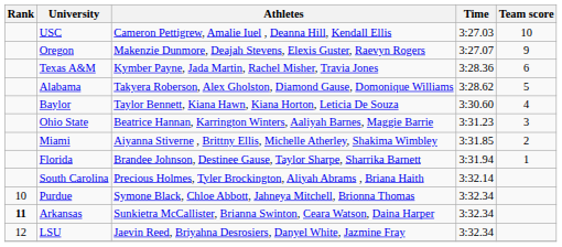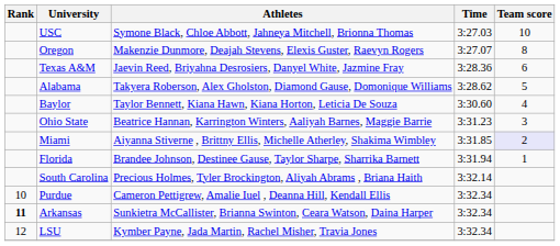USC | Athletes: Cameron Pettigrew, Amalie Iuel , Deanna Hill, Kendall Ellis -> Symone Black, Chloe Abbott, Jahneya Mitchell, Brionna Thomas
Oregon | Team score: 9 -> 8
Texas A&M | Athletes: Kymber Payne, Jada Martin, Rachel Misher, Travia Jones -> Jaevin Reed, Briyahna Desrosiers, Danyel White, Jazmine Fray
Miami | Team score: no background -> lavender background
Purdue | Athletes: Symone Black, Chloe Abbott, Jahneya Mitchell, Brionna Thomas -> Cameron Pettigrew, Amalie Iuel , Deanna Hill, Kendall Ellis
LSU | Athletes: Jaevin Reed, Briyahna Desrosiers, Danyel White, Jazmine Fray -> Kymber Payne, Jada Martin, Rachel Misher, Travia Jones
